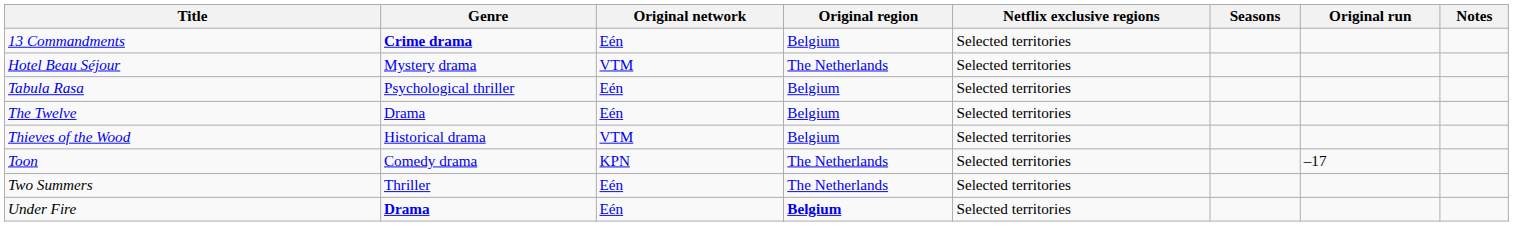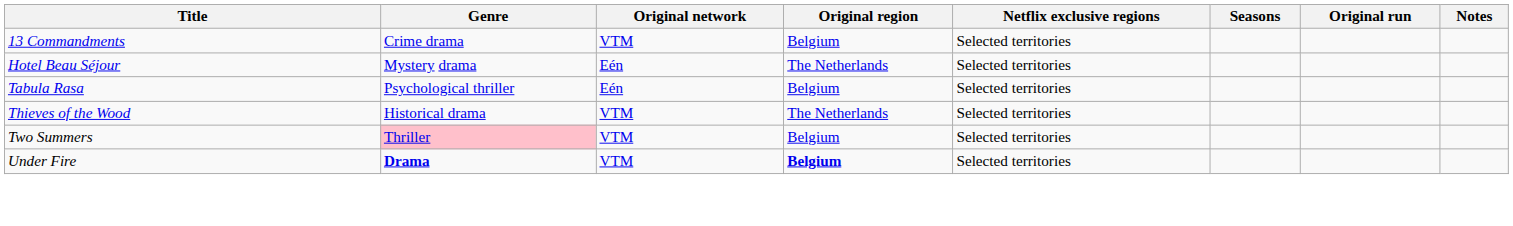13 Commandments | Genre: bold -> normal
13 Commandments | Original network: Eén -> VTM
Hotel Beau Séjour | Original network: VTM -> Eén
- row: The Twelve | Drama | Eén | Belgium | Selected territories
Thieves of the Wood | Original region: Belgium -> The Netherlands
- row: Toon | Comedy drama | KPN | The Netherlands | Selected territories | –17
Two Summers | Genre: no background -> pink background
Two Summers | Original network: Eén -> VTM
Two Summers | Original region: The Netherlands -> Belgium
Under Fire | Original network: Eén -> VTM
